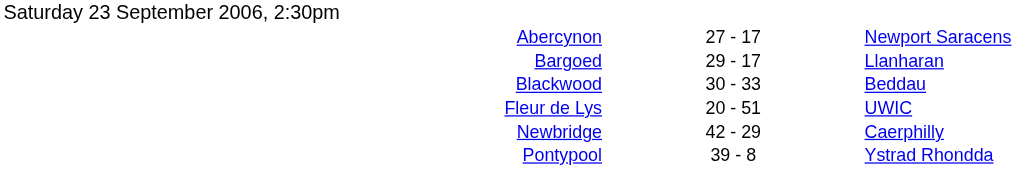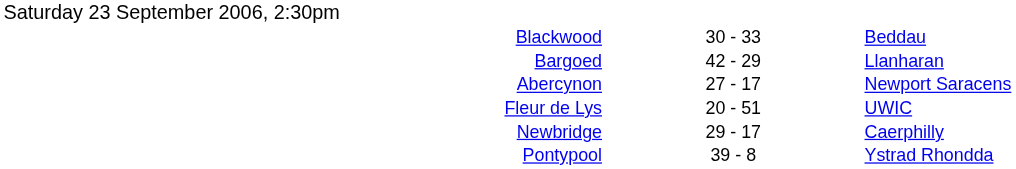rows swapped: Abercynon <-> Blackwood
Bargoed | column 2: 29 - 17 -> 42 - 29
Newbridge | column 2: 42 - 29 -> 29 - 17
